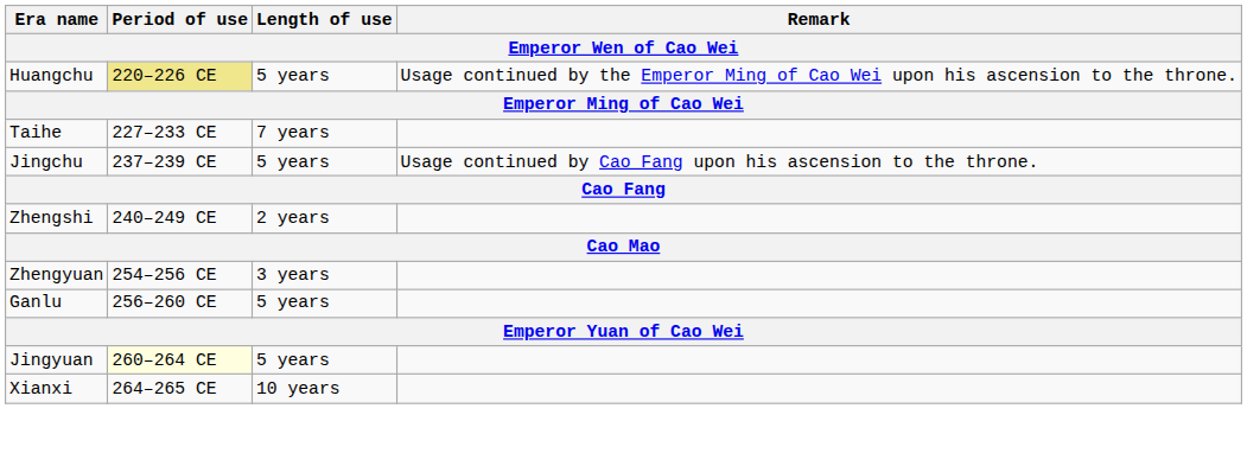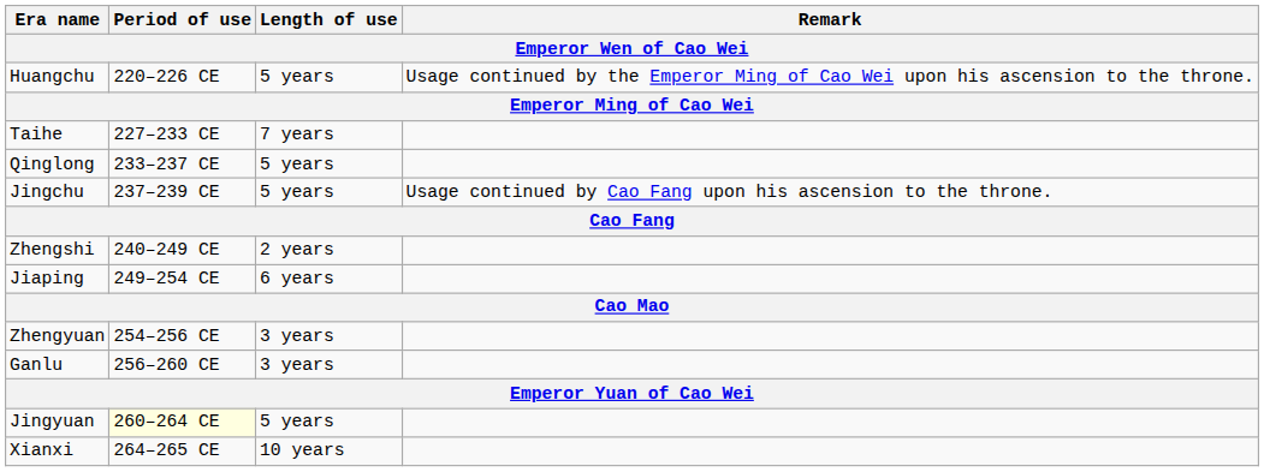Huangchu | Period of use: khaki background -> no background
+ row: Qinglong | 233–237 CE | 5 years
+ row: Jiaping | 249–254 CE | 6 years
Ganlu | Length of use: 5 years -> 3 years
